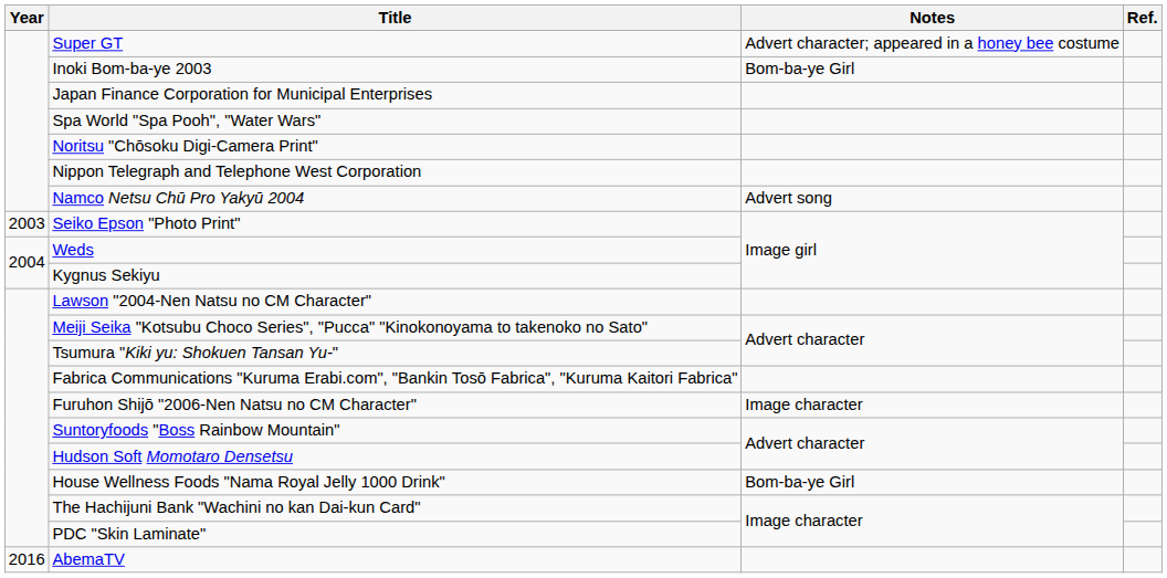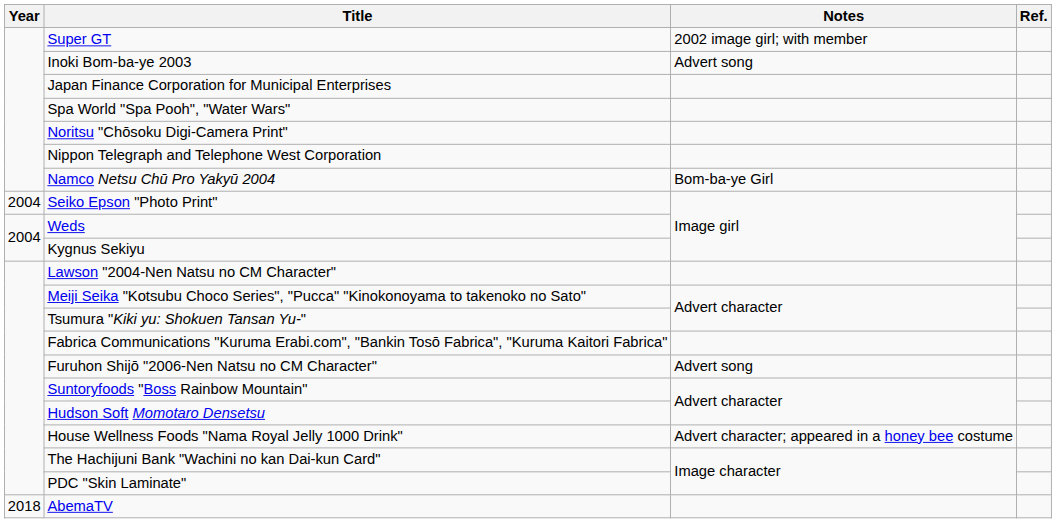Super GT | Notes: Advert character; appeared in a honey bee costume -> 2002 image girl; with member
Inoki Bom-ba-ye 2003 | Notes: Bom-ba-ye Girl -> Advert song
Namco Netsu Chū Pro Yakyū 2004 | Notes: Advert song -> Bom-ba-ye Girl
Seiko Epson "Photo Print" | Year: 2003 -> 2004
Furuhon Shijō "2006-Nen Natsu no CM Character" | Notes: Image character -> Advert song
House Wellness Foods "Nama Royal Jelly 1000 Drink" | Notes: Bom-ba-ye Girl -> Advert character; appeared in a honey bee costume
AbemaTV | Year: 2016 -> 2018
